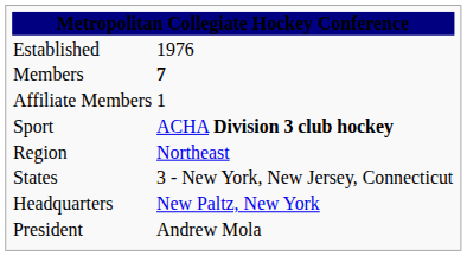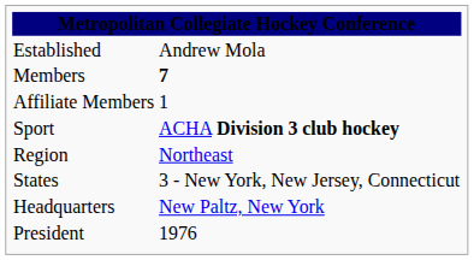Established | column 2: 1976 -> Andrew Mola
President | column 2: Andrew Mola -> 1976
